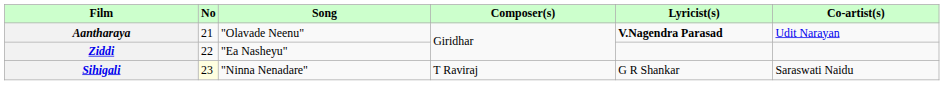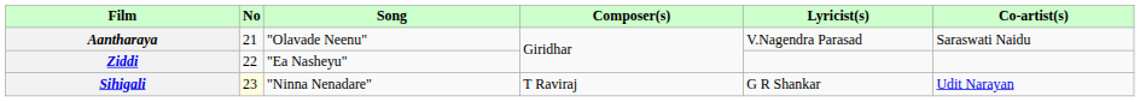Aantharaya | Lyricist(s): bold -> normal
Aantharaya | Co-artist(s): Udit Narayan -> Saraswati Naidu
Sihigali | Co-artist(s): Saraswati Naidu -> Udit Narayan
